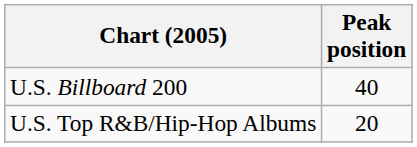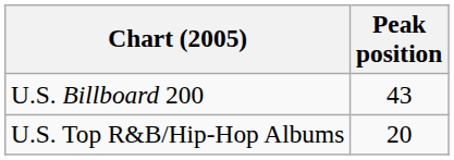U.S. Billboard 200 | Peak position: 40 -> 43
